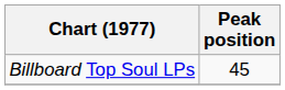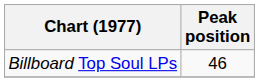Billboard Top Soul LPs | Peak position: 45 -> 46
